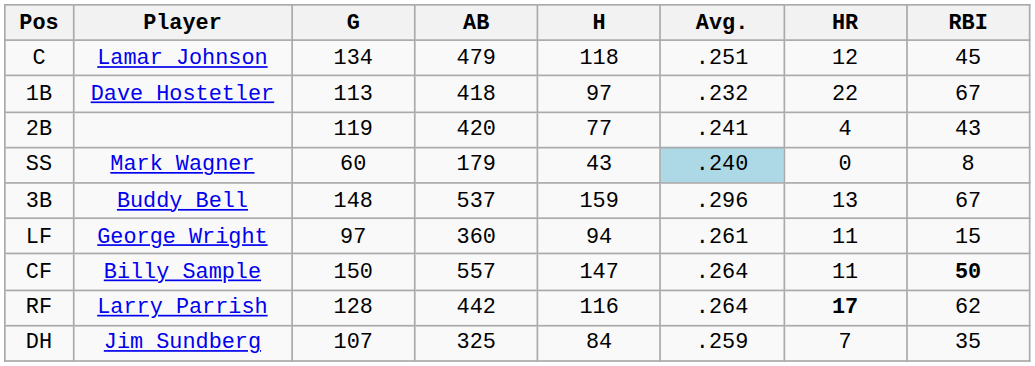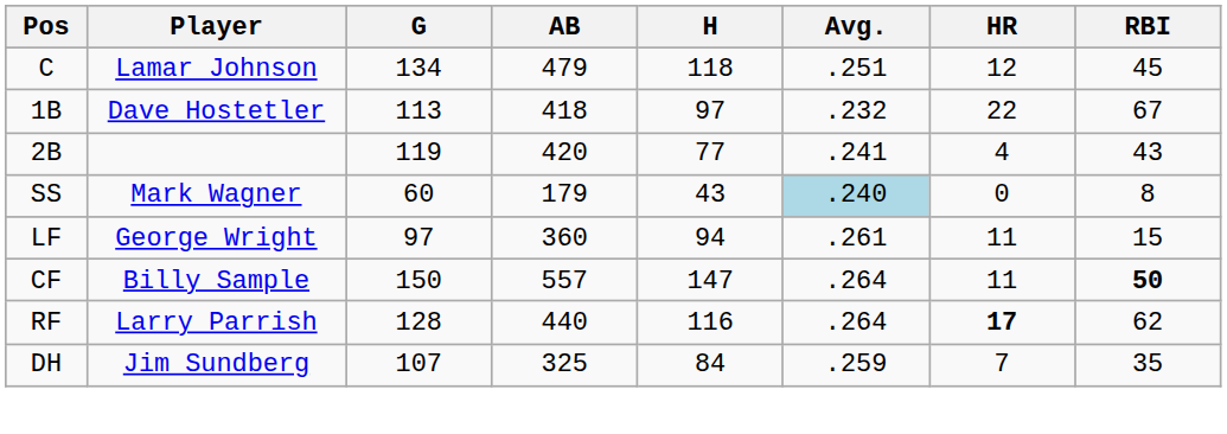- row: 3B | Buddy Bell | 148 | 537 | 159 | .296 | 13 | 67
RF | AB: 442 -> 440
